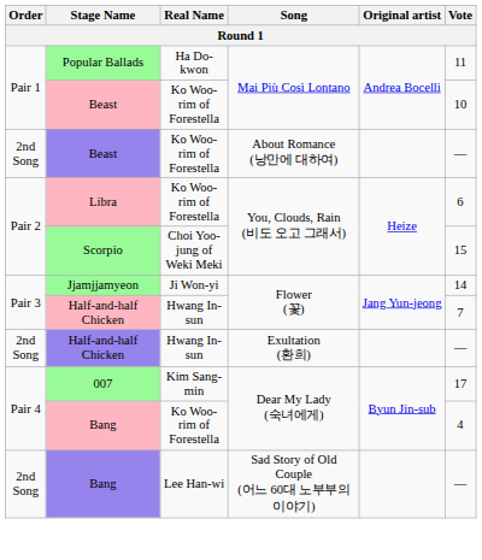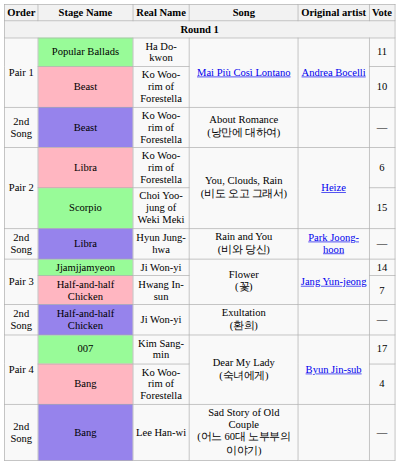+ row: 2nd Song | Libra | Hyun Jung-hwa | Rain and You (비와 당신) | Park Joong-hoon | —
Half-and-half Chicken / Exultation (환희) | Real Name: Hwang In-sun -> Ji Won-yi
